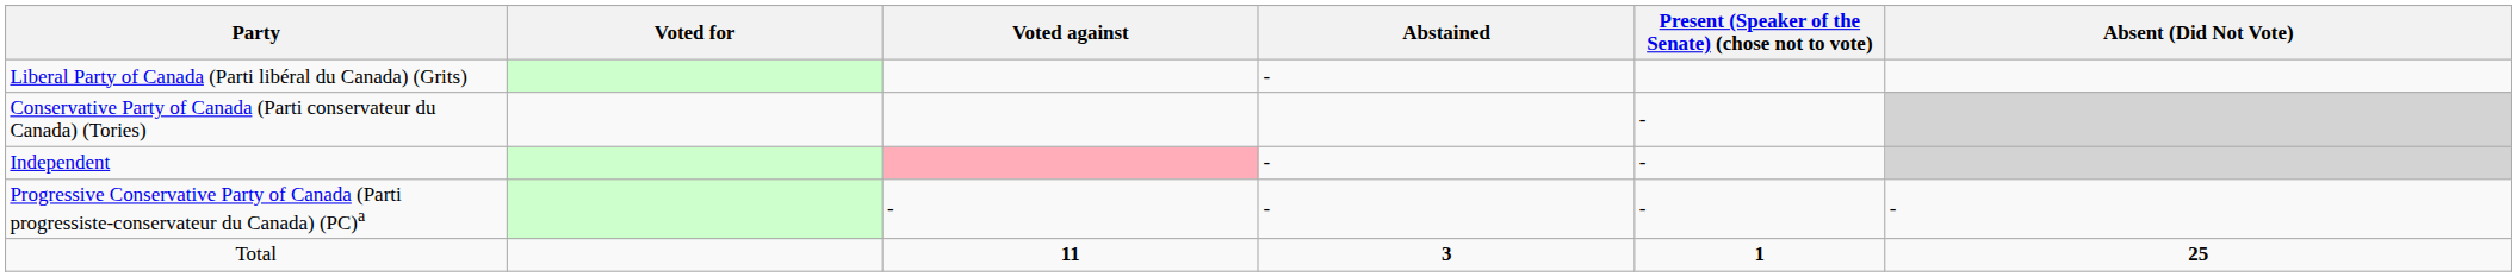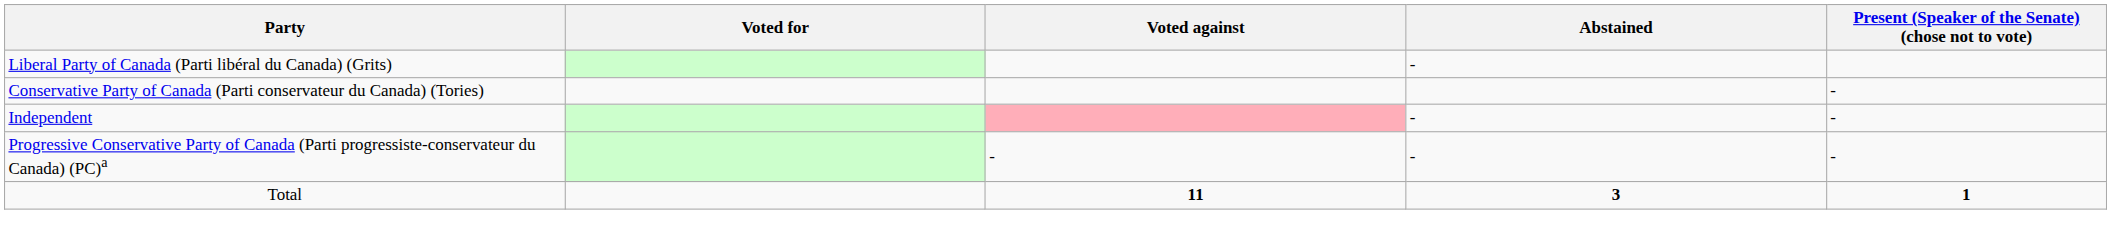- column: Absent (Did Not Vote) | - | 25
